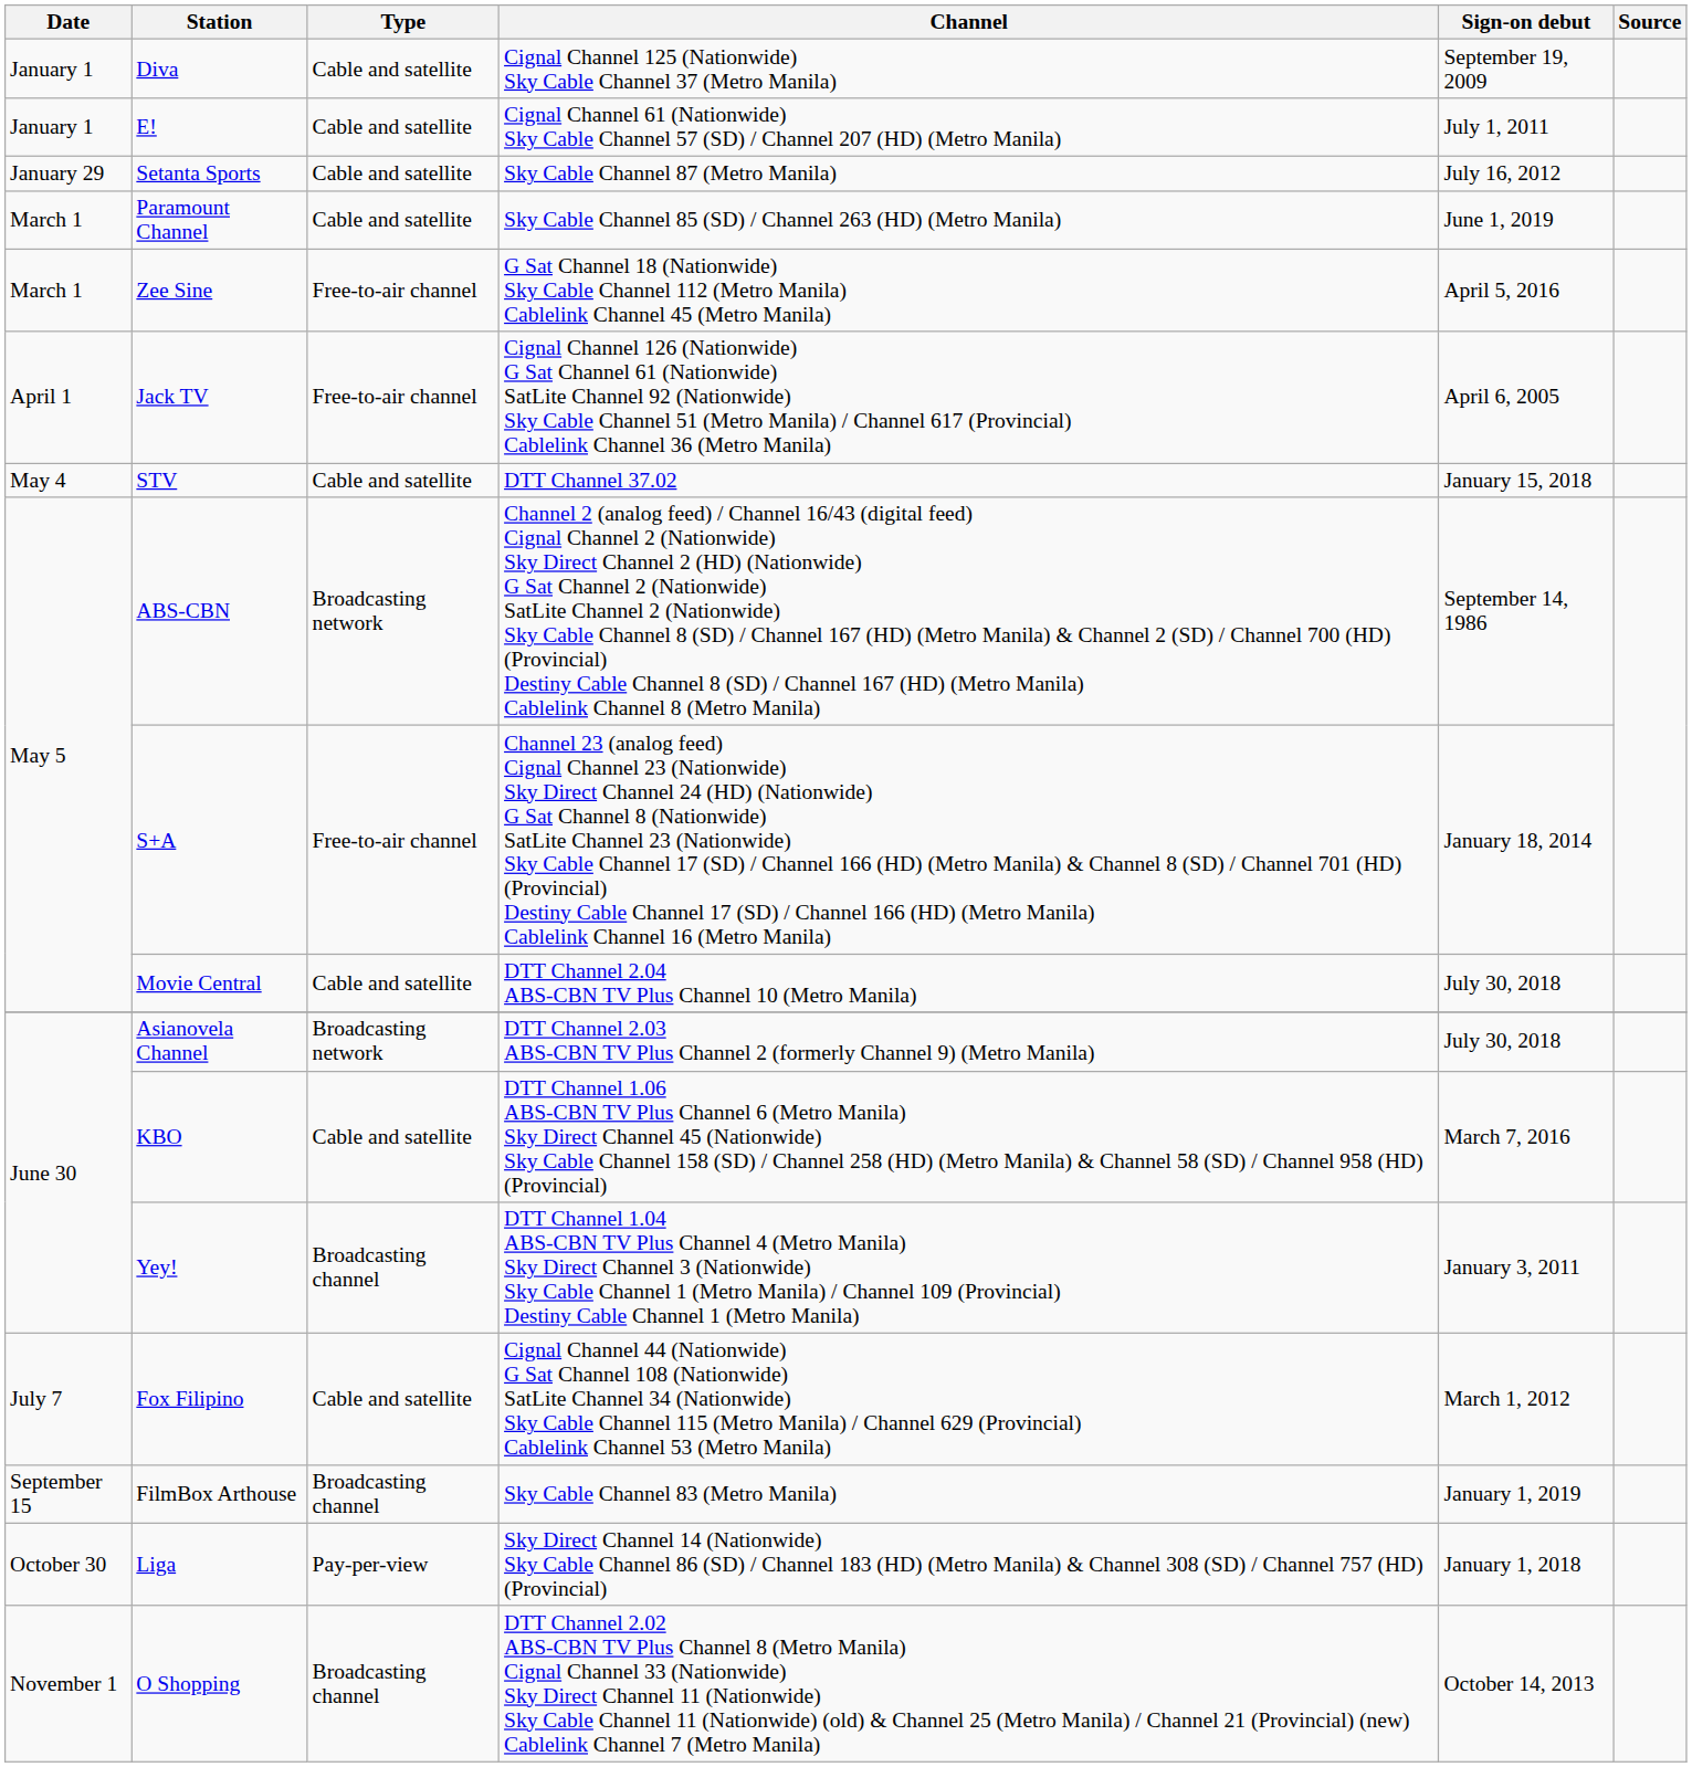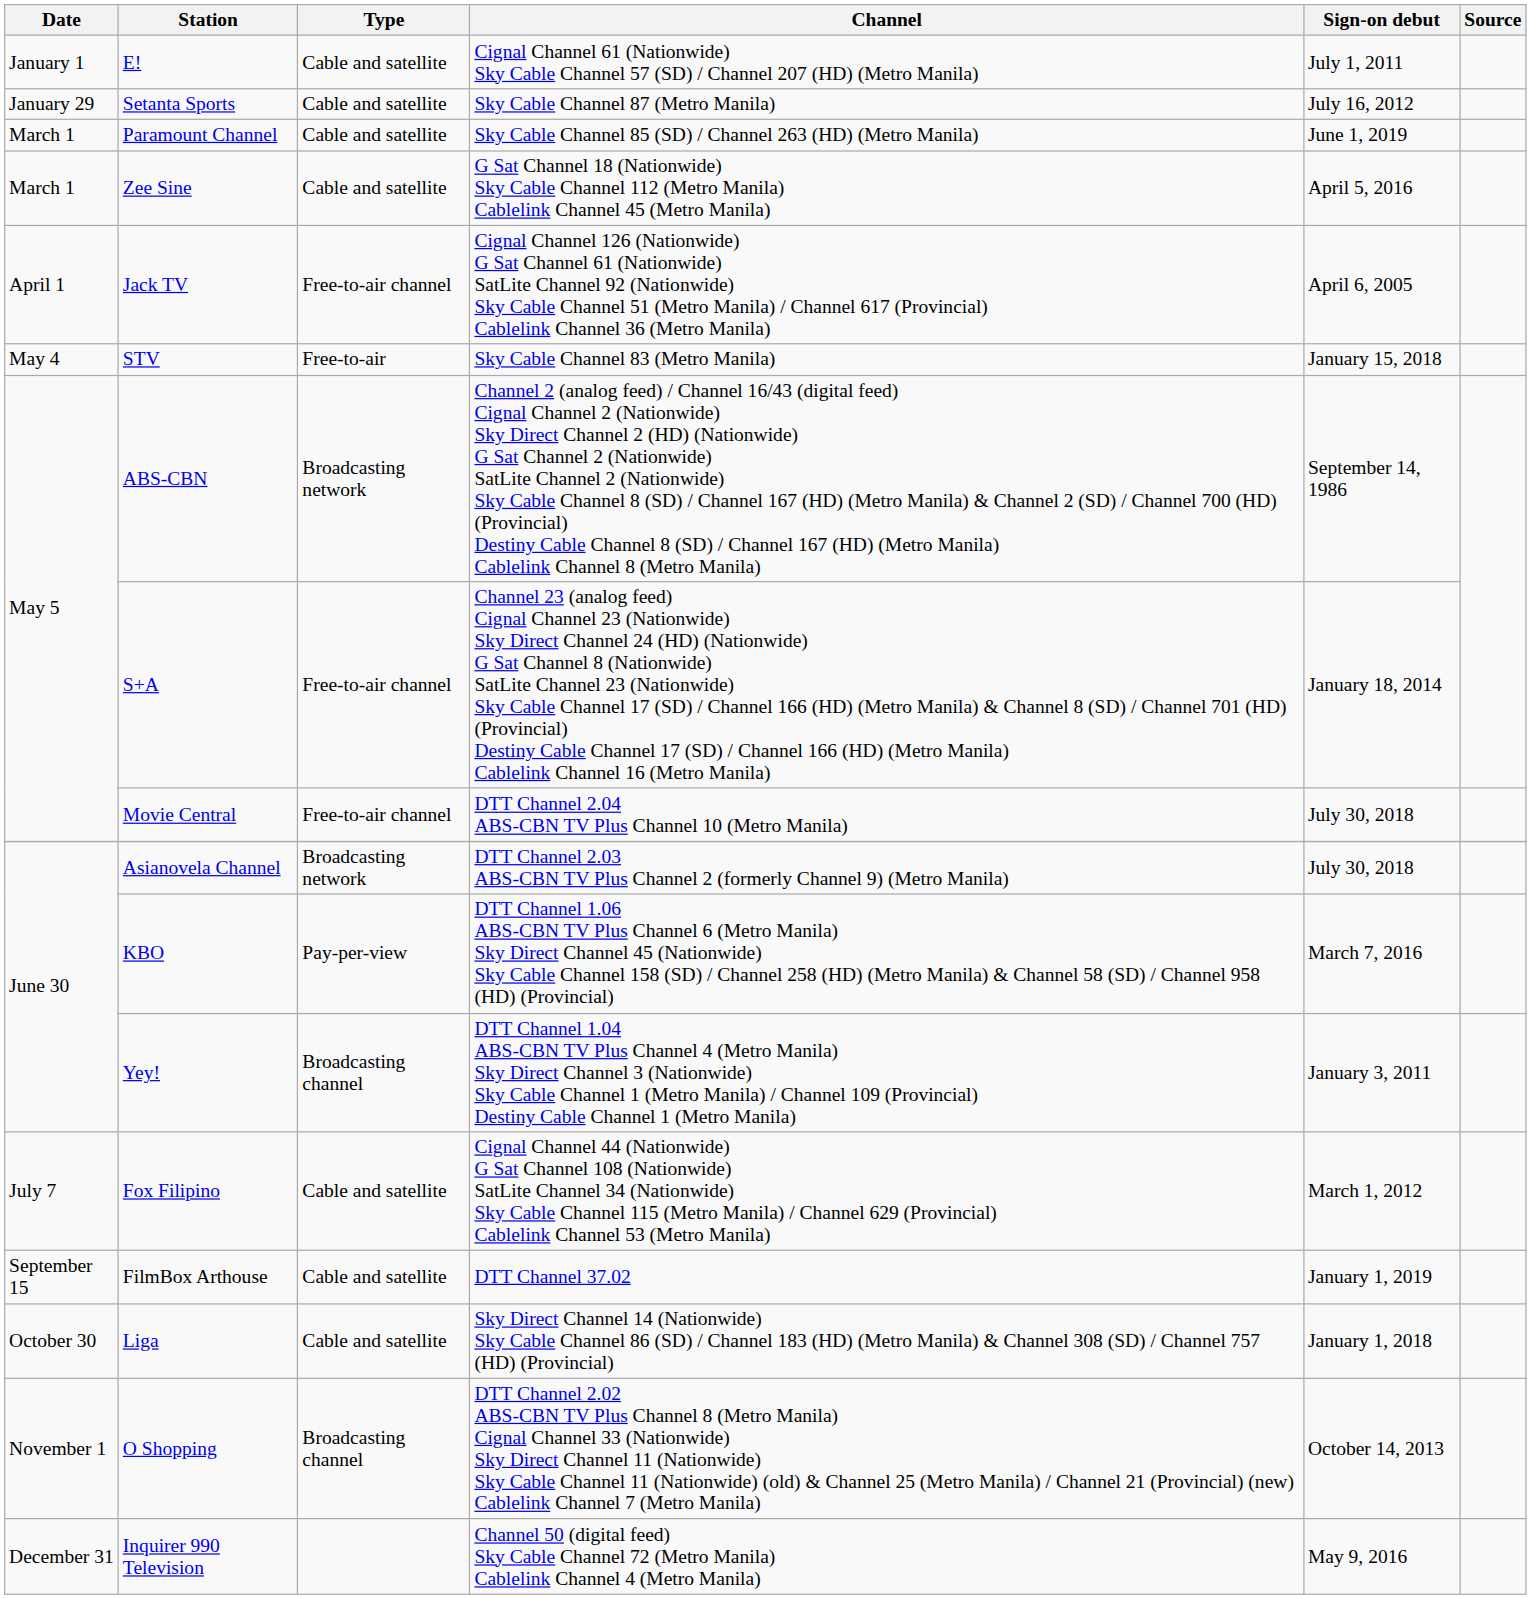- row: January 1 | Diva | Cable and satellite | Cignal Channel 125 (Nationwide) Sky Cable Channel 37 (Metro Manila) | September 19, 2009
Zee Sine | Type: Free-to-air channel -> Cable and satellite
STV | Type: Cable and satellite -> Free-to-air
STV | Channel: DTT Channel 37.02 -> Sky Cable Channel 83 (Metro Manila)
Movie Central | Type: Cable and satellite -> Free-to-air channel
KBO | Type: Cable and satellite -> Pay-per-view
FilmBox Arthouse | Type: Broadcasting channel -> Cable and satellite
FilmBox Arthouse | Channel: Sky Cable Channel 83 (Metro Manila) -> DTT Channel 37.02
Liga | Type: Pay-per-view -> Cable and satellite
+ row: December 31 | Inquirer 990 Television | Channel 50 (digital feed) Sky Cable Channel 72 (Metro Manila) Cablelink Channel 4 (Metro Manila) | May 9, 2016
